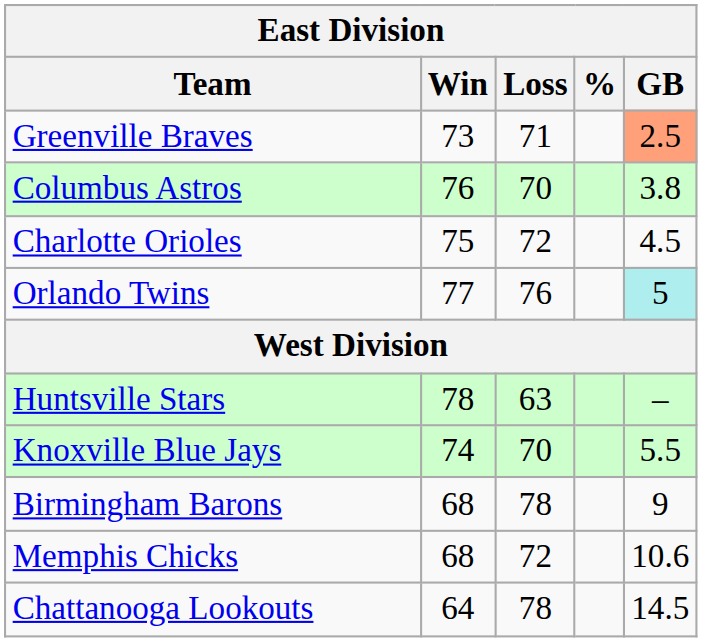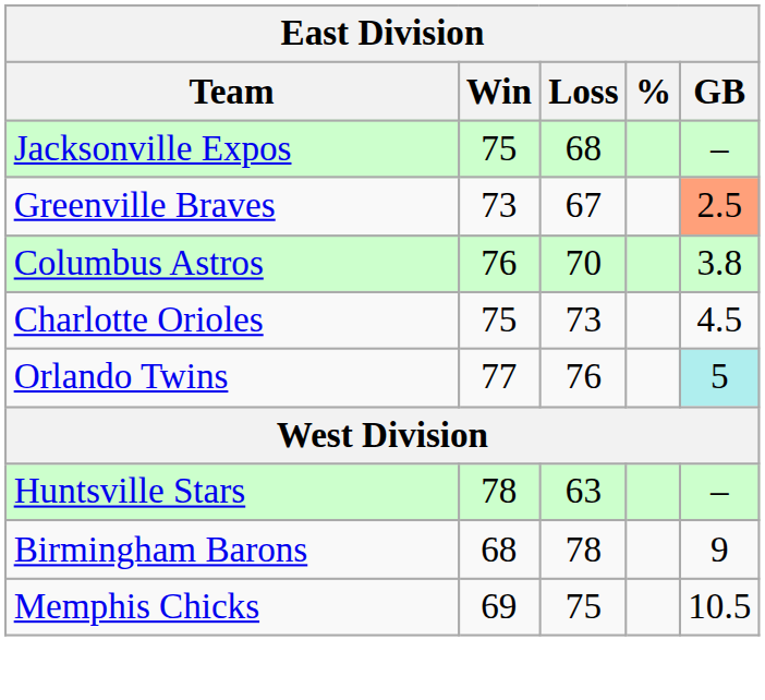+ row: Jacksonville Expos | 75 | 68 | –
Greenville Braves | Loss: 71 -> 67
Charlotte Orioles | Loss: 72 -> 73
- row: Knoxville Blue Jays | 74 | 70 | 5.5
Memphis Chicks | Win: 68 -> 69
Memphis Chicks | Loss: 72 -> 75
Memphis Chicks | GB: 10.6 -> 10.5
- row: Chattanooga Lookouts | 64 | 78 | 14.5
